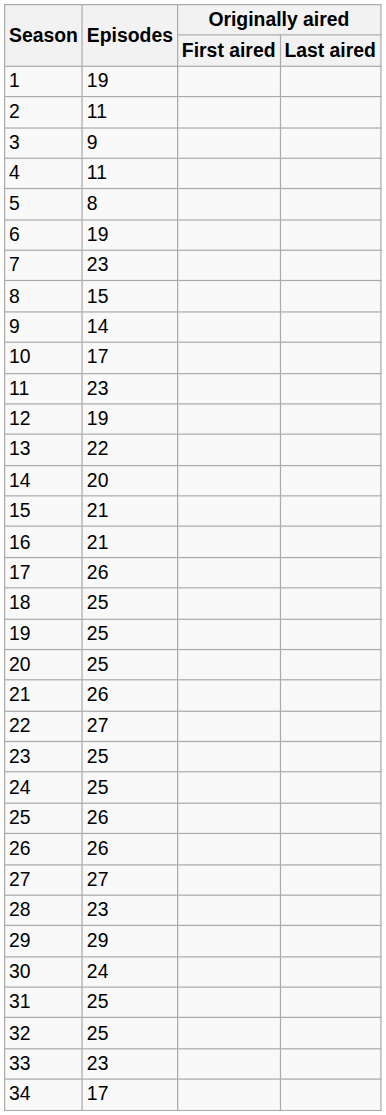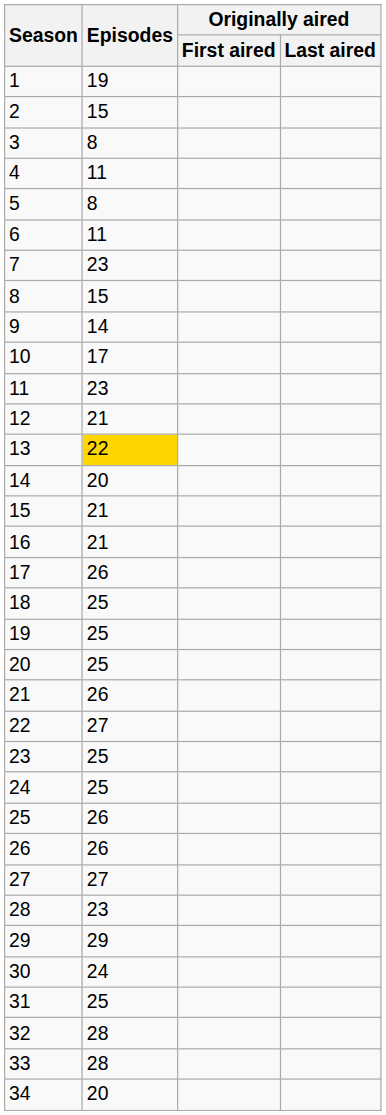2 | Episodes: 11 -> 15
3 | Episodes: 9 -> 8
6 | Episodes: 19 -> 11
12 | Episodes: 19 -> 21
13 | Episodes: no background -> gold background
32 | Episodes: 25 -> 28
33 | Episodes: 23 -> 28
34 | Episodes: 17 -> 20
